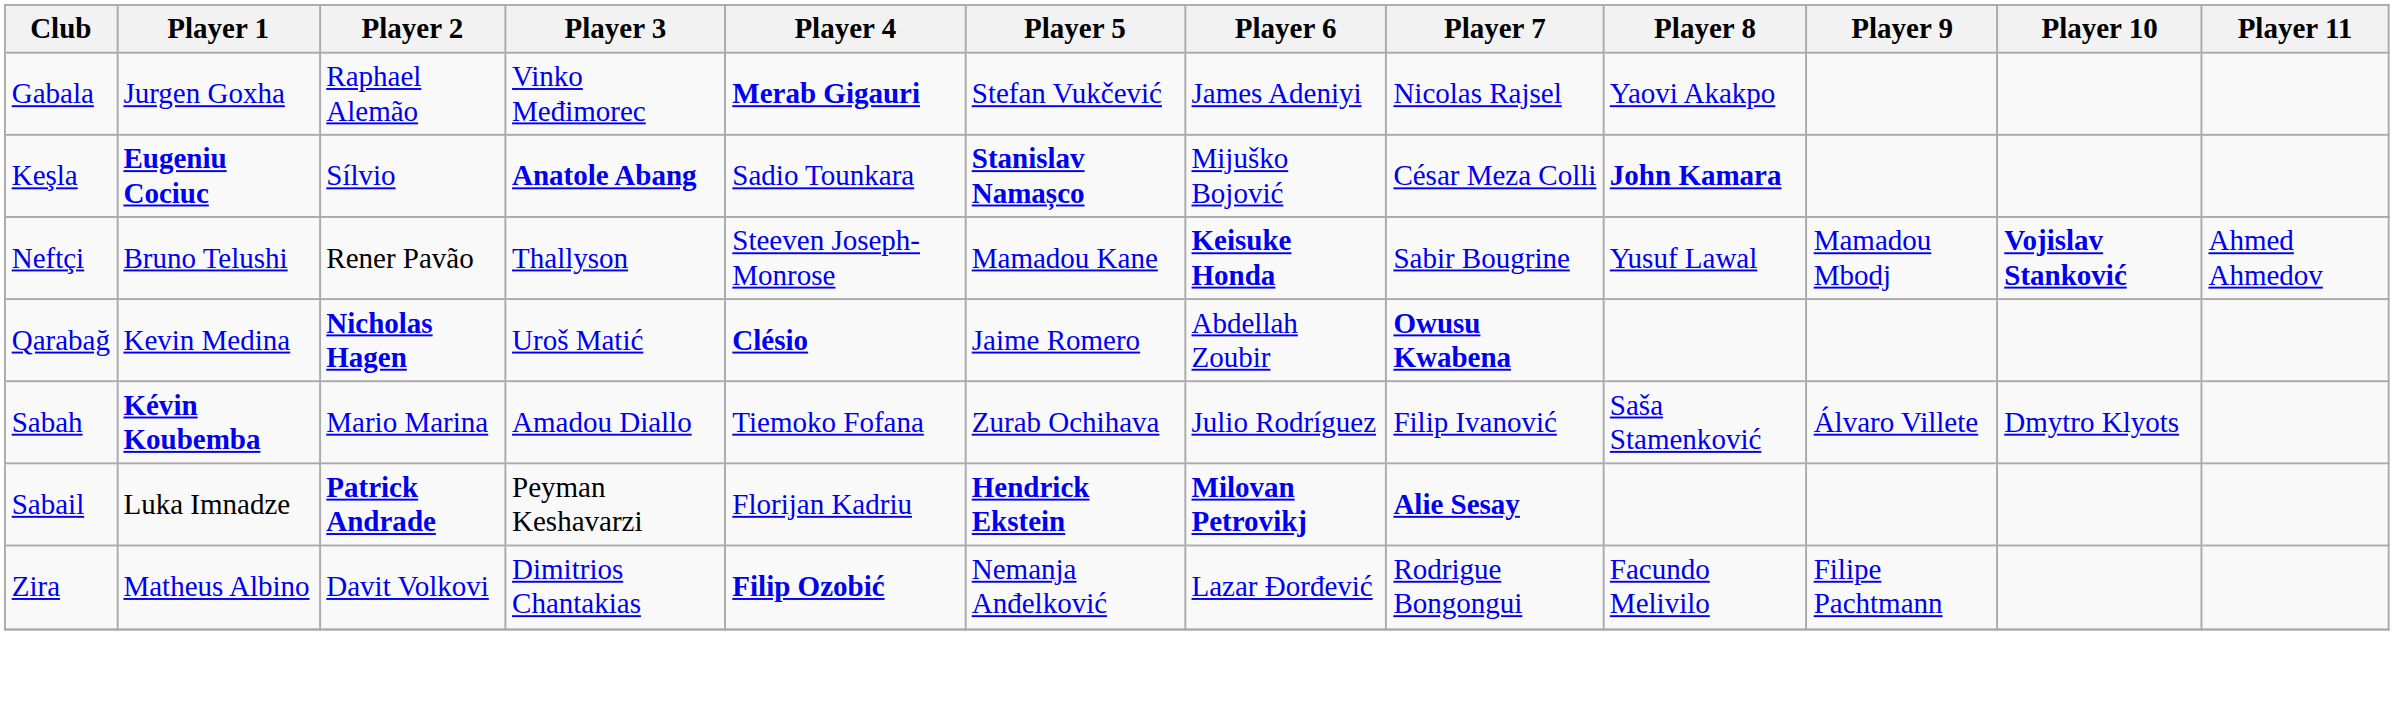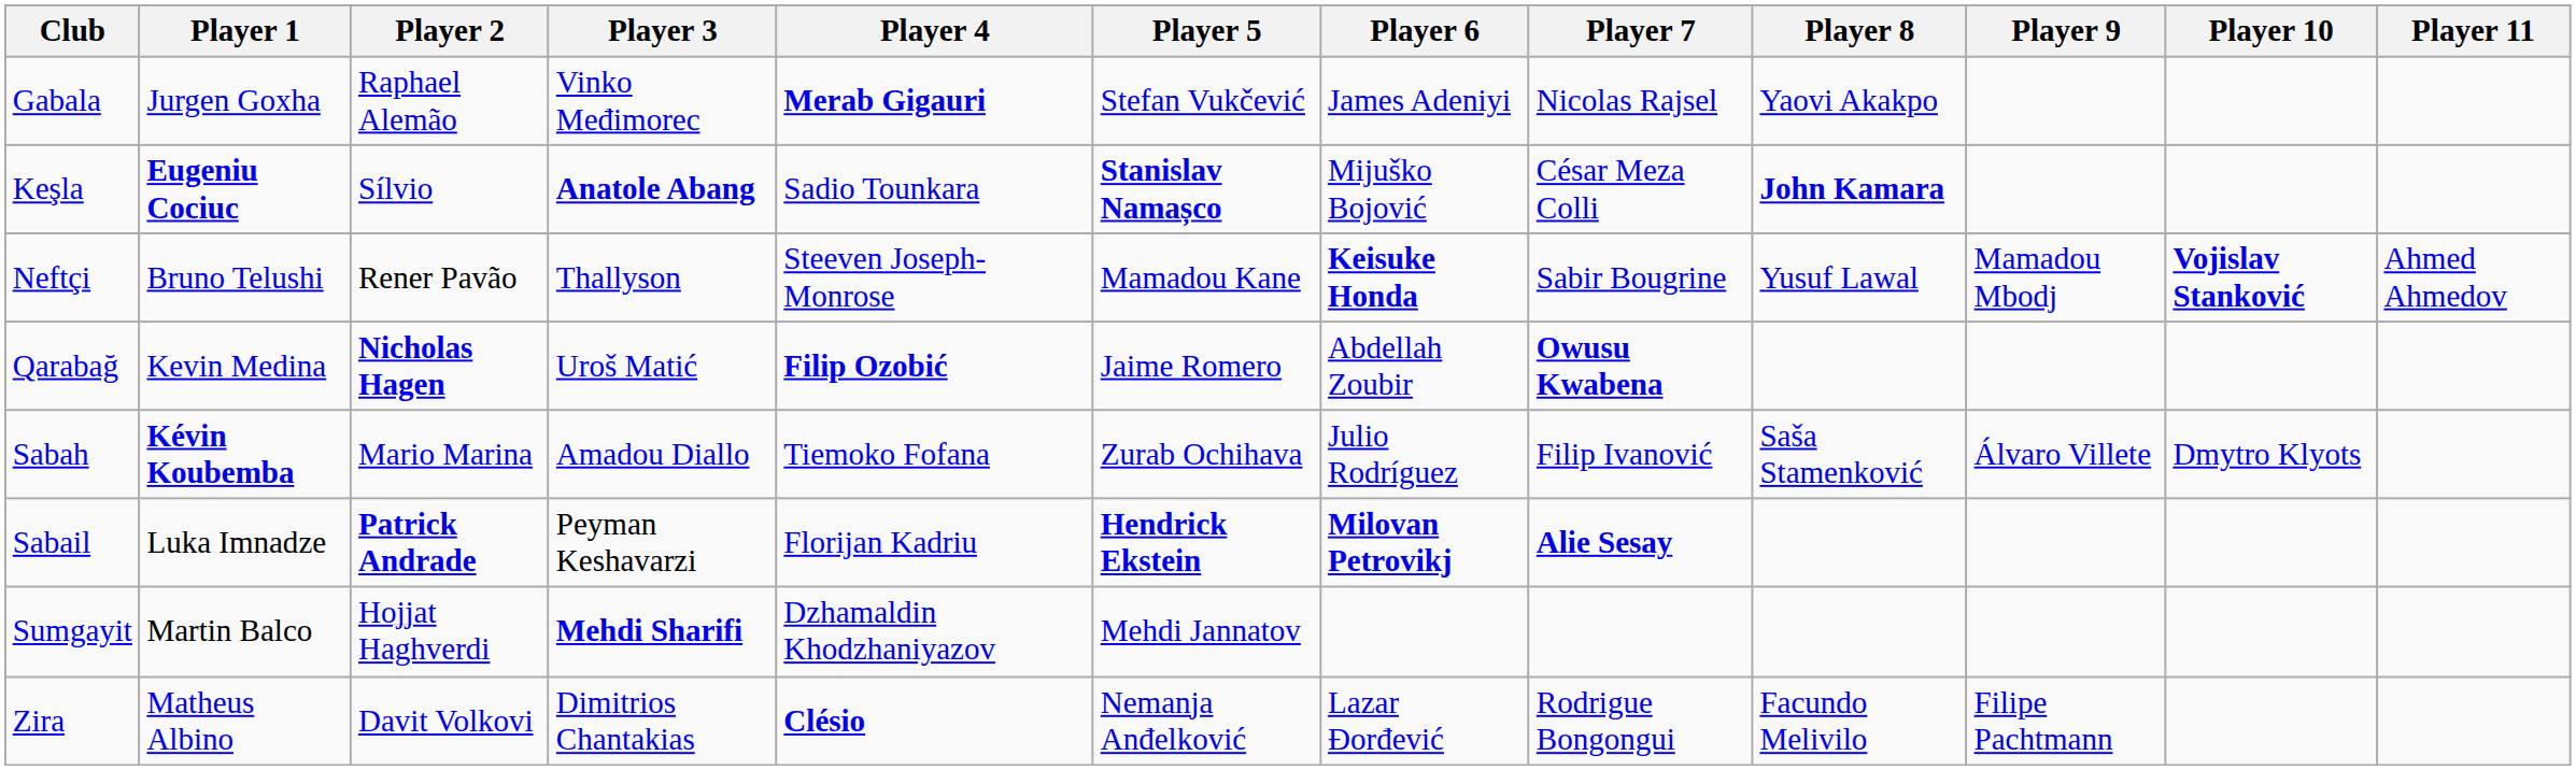Qarabağ | Player 4: Clésio -> Filip Ozobić
+ row: Sumgayit | Martin Balco | Hojjat Haghverdi | Mehdi Sharifi | Dzhamaldin Khodzhaniyazov | Mehdi Jannatov
Zira | Player 4: Filip Ozobić -> Clésio
